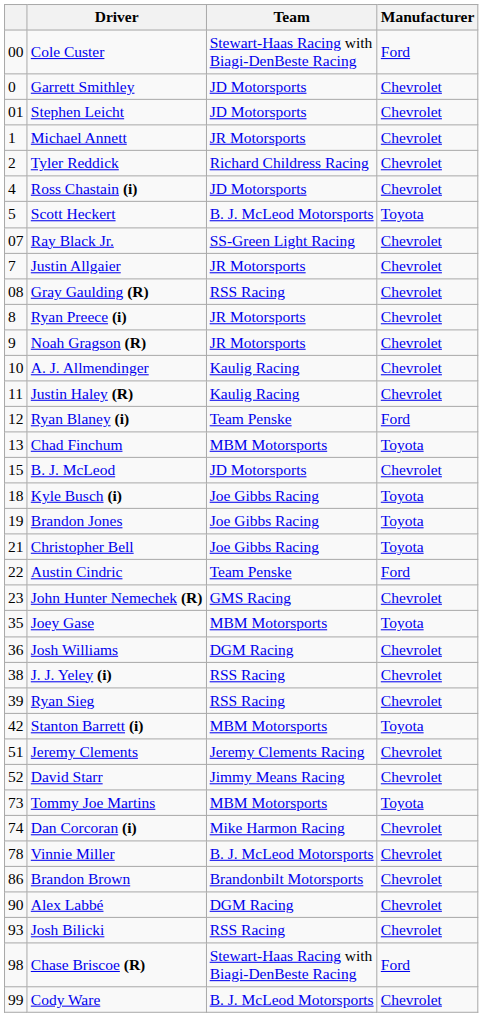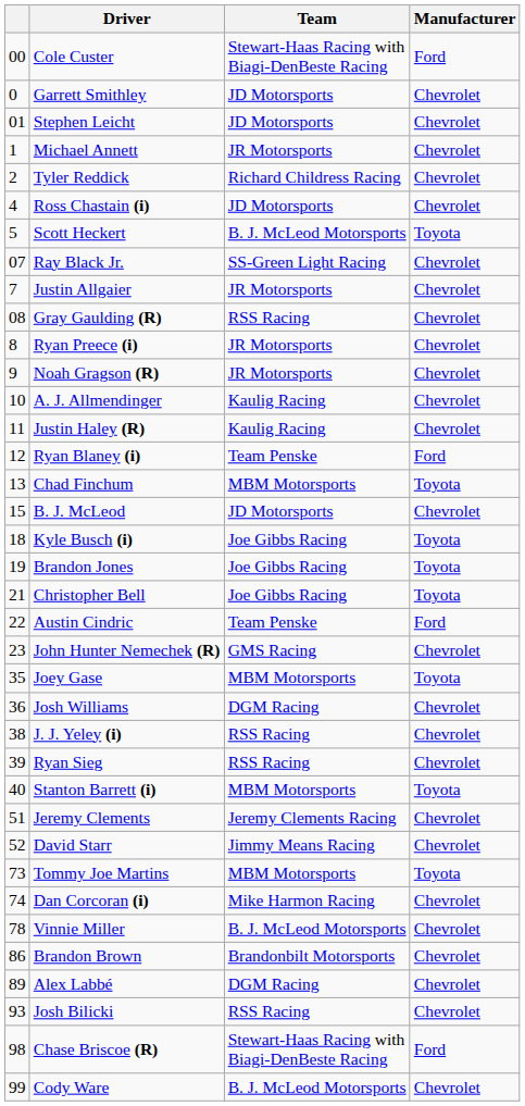Stanton Barrett (i) | column 1: 42 -> 40
Alex Labbé | column 1: 90 -> 89
